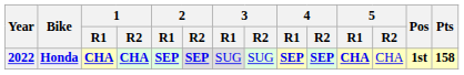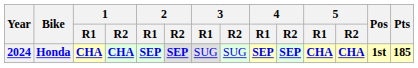Honda | Year: 2022 -> 2024
Honda | 5 / R2: normal -> bold
Honda | Pts: 158 -> 185
